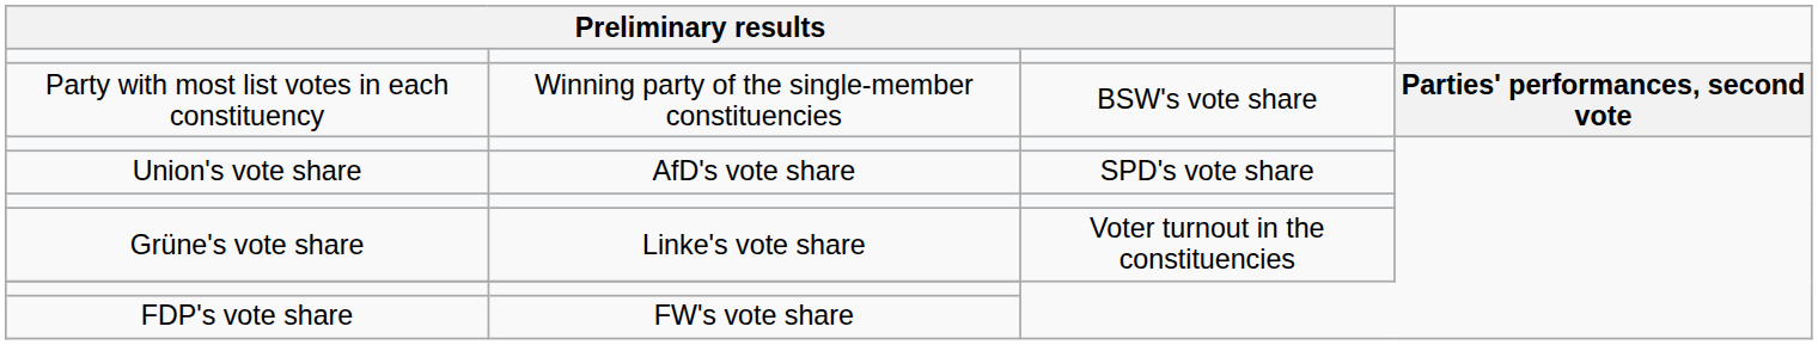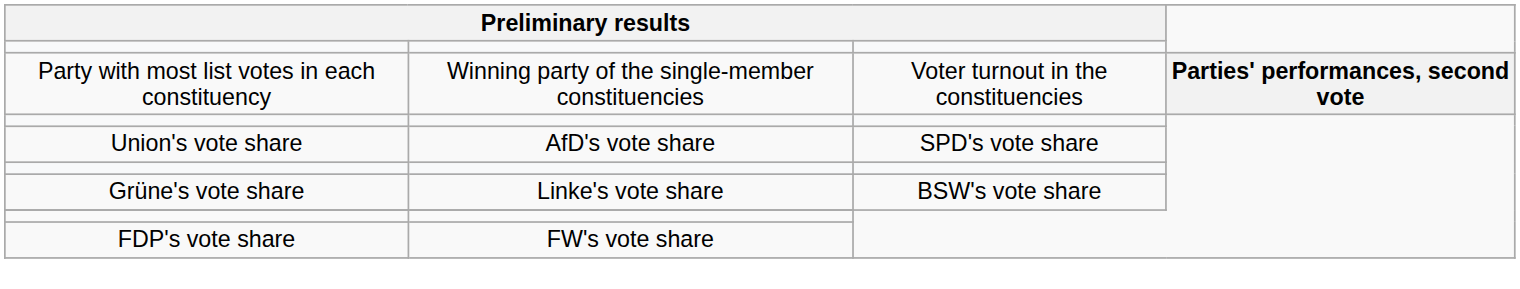Party with most list votes in each constituency | column 3: BSW's vote share -> Voter turnout in the constituencies
Grüne's vote share | column 3: Voter turnout in the constituencies -> BSW's vote share
